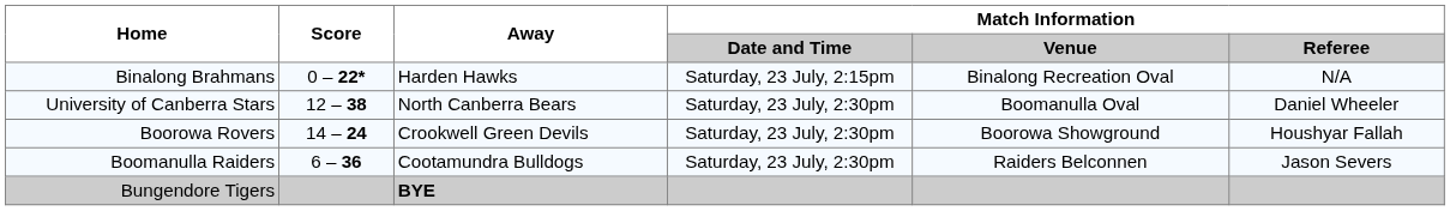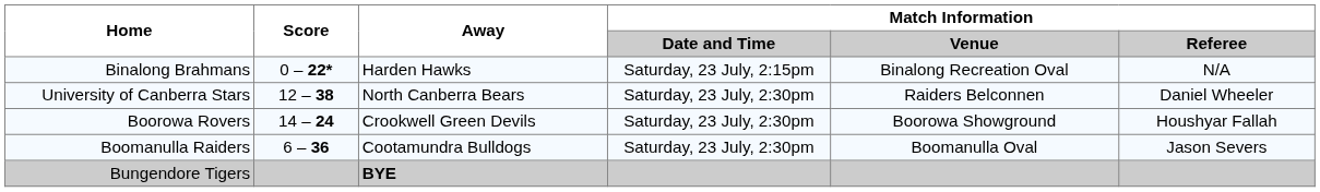University of Canberra Stars | Match Information / Venue: Boomanulla Oval -> Raiders Belconnen
Boomanulla Raiders | Match Information / Venue: Raiders Belconnen -> Boomanulla Oval
